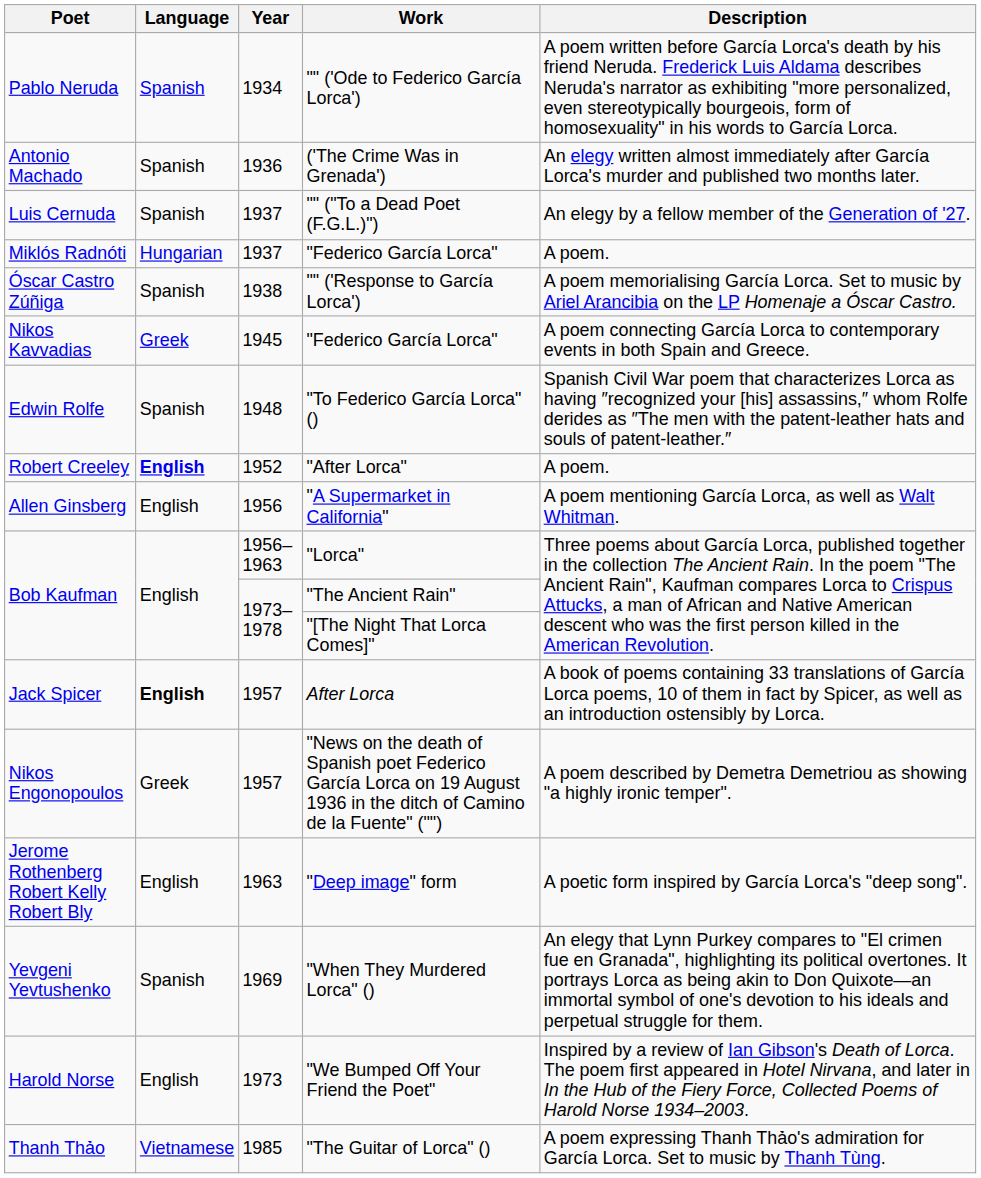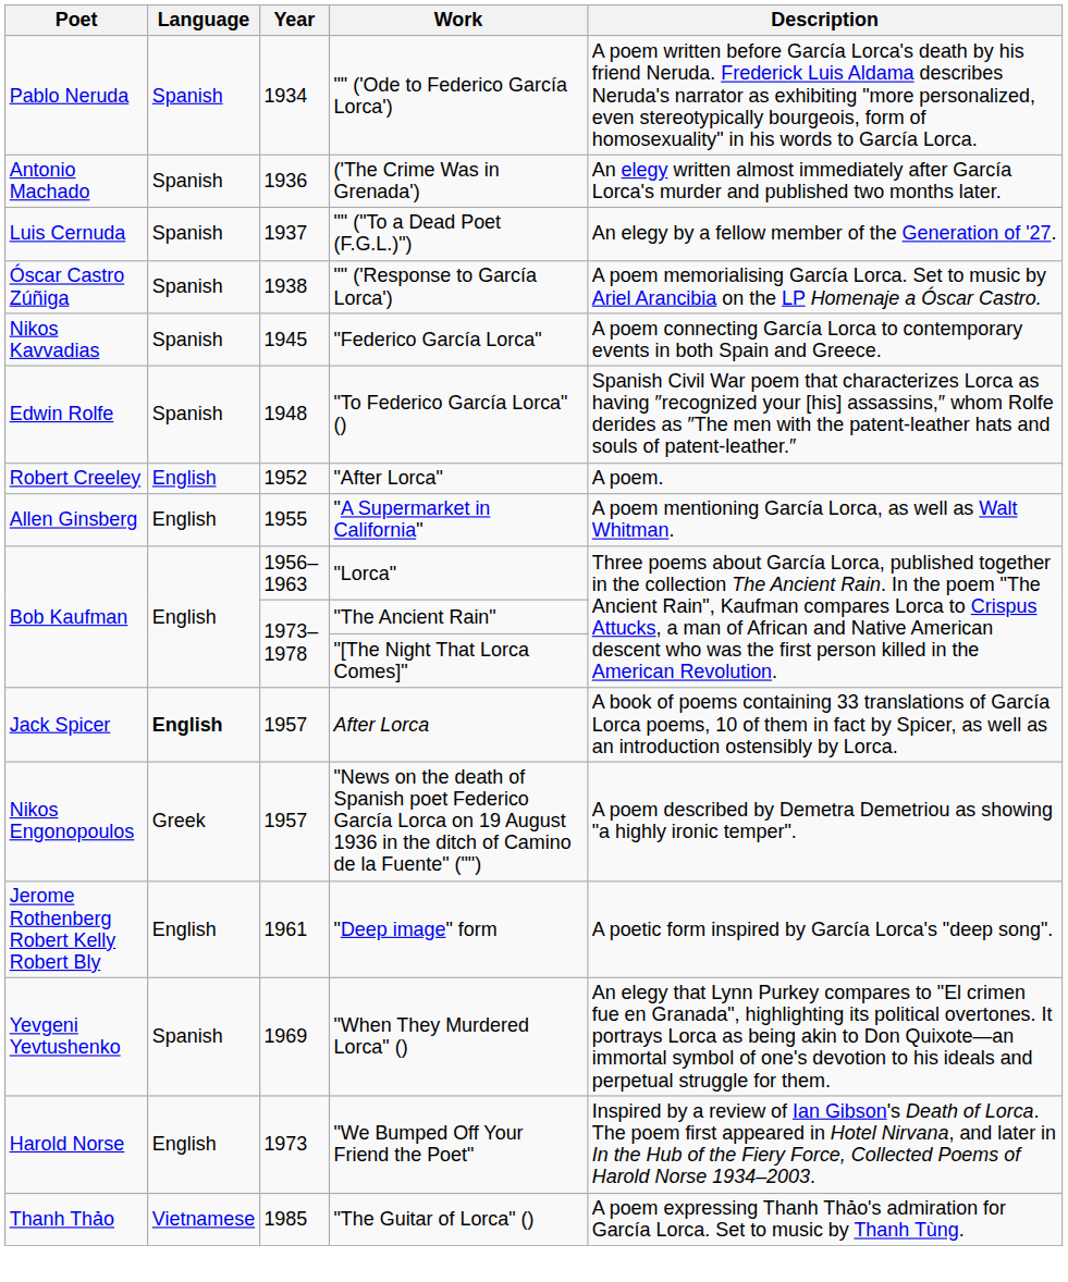- row: Miklós Radnóti | Hungarian | 1937 | "Federico García Lorca" | A poem.
Nikos Kavvadias / "Federico García Lorca" | Language: Greek -> Spanish
"After Lorca" | Language: bold -> normal
"A Supermarket in California" | Year: 1956 -> 1955
"Deep image" form | Year: 1963 -> 1961
